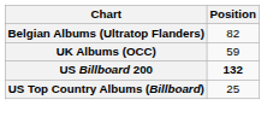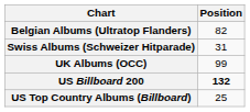+ row: Swiss Albums (Schweizer Hitparade) | 31
UK Albums (OCC) | Position: 59 -> 99
